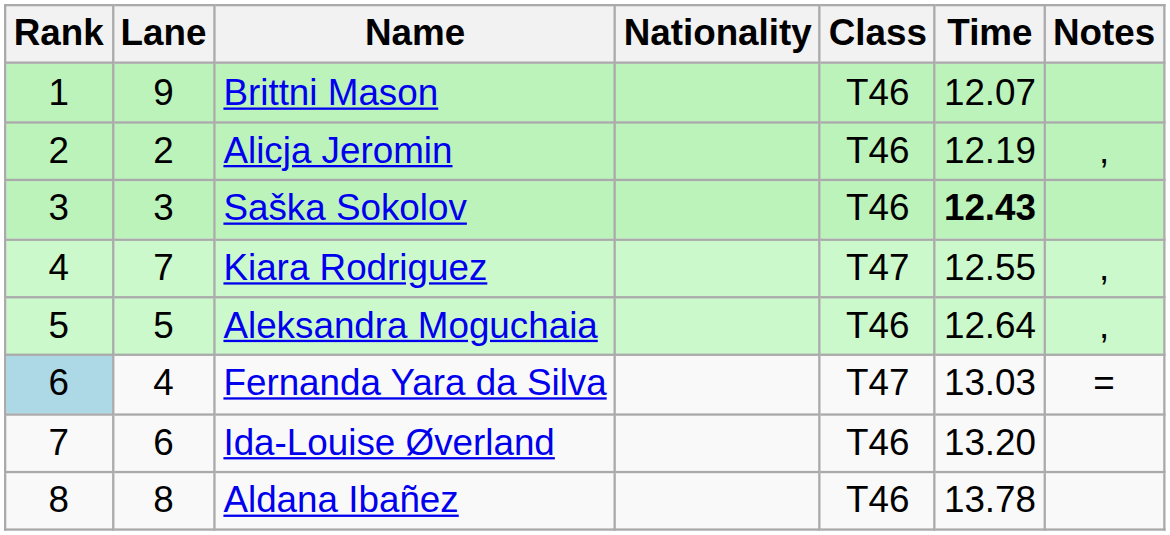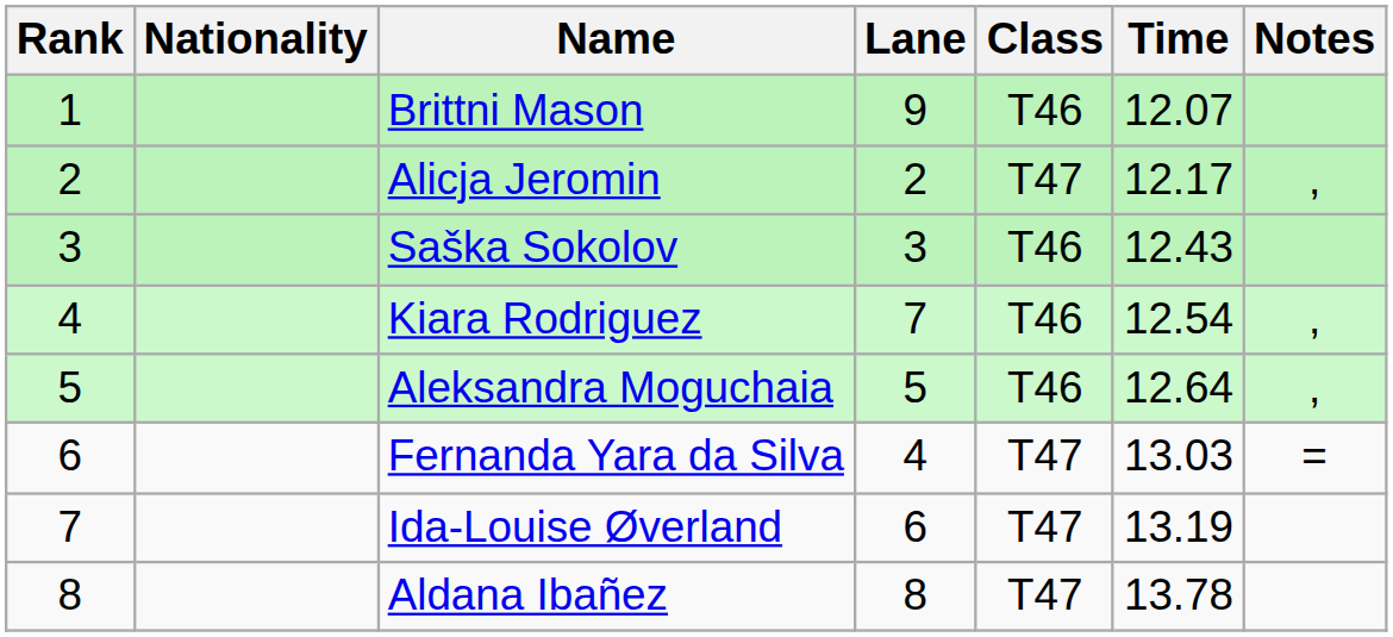columns swapped: Lane <-> Nationality
Alicja Jeromin | Class: T46 -> T47
Alicja Jeromin | Time: 12.19 -> 12.17
Saška Sokolov | Time: bold -> normal
Kiara Rodriguez | Class: T47 -> T46
Kiara Rodriguez | Time: 12.55 -> 12.54
Fernanda Yara da Silva | Rank: lightblue background -> no background
Ida-Louise Øverland | Class: T46 -> T47
Ida-Louise Øverland | Time: 13.20 -> 13.19
Aldana Ibañez | Class: T46 -> T47
